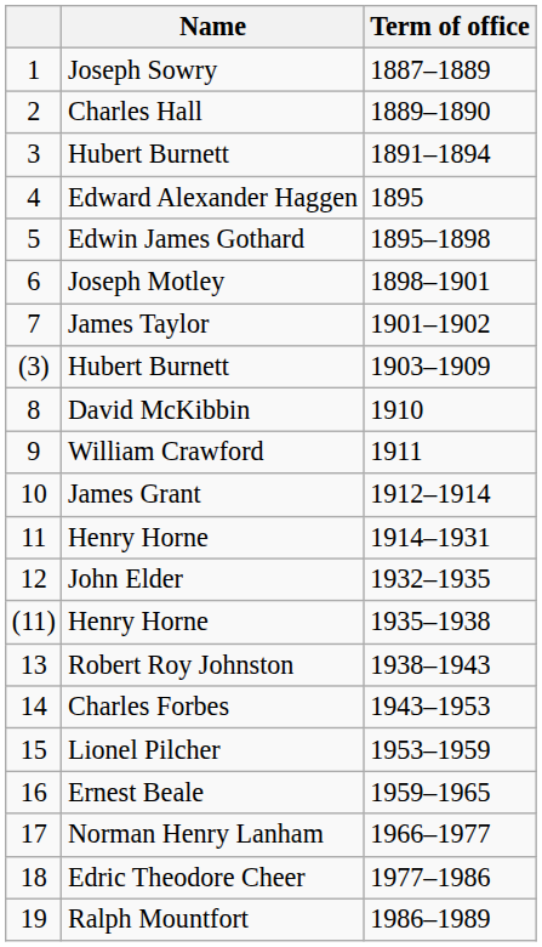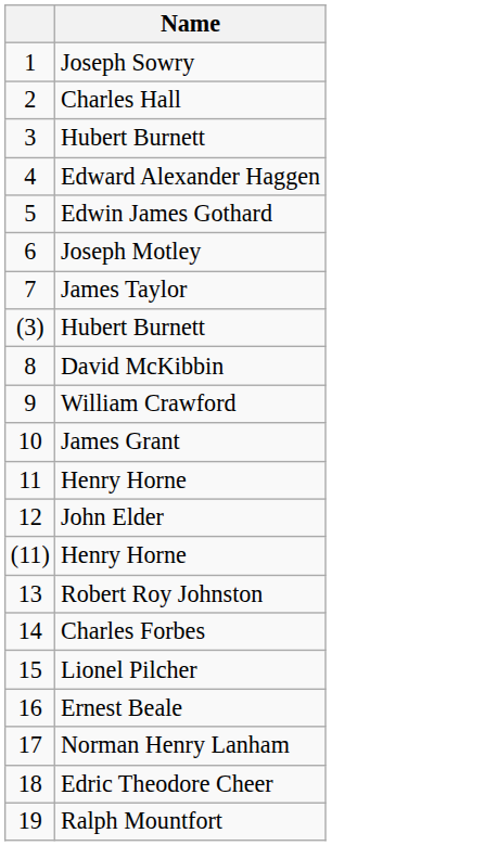- column: Term of office | 1887–1889 | 1889–1890 | 1891–1894 | 1895 | 1895–1898 | 1898–1901 | 1901–1902 | 1903–1909 | 1910 | 1911 | 1912–1914 | 1914–1931 | 1932–1935 | 1935–1938 | 1938–1943 | 1943–1953 | 1953–1959 | 1959–1965 | 1966–1977 | 1977–1986 | 1986–1989
